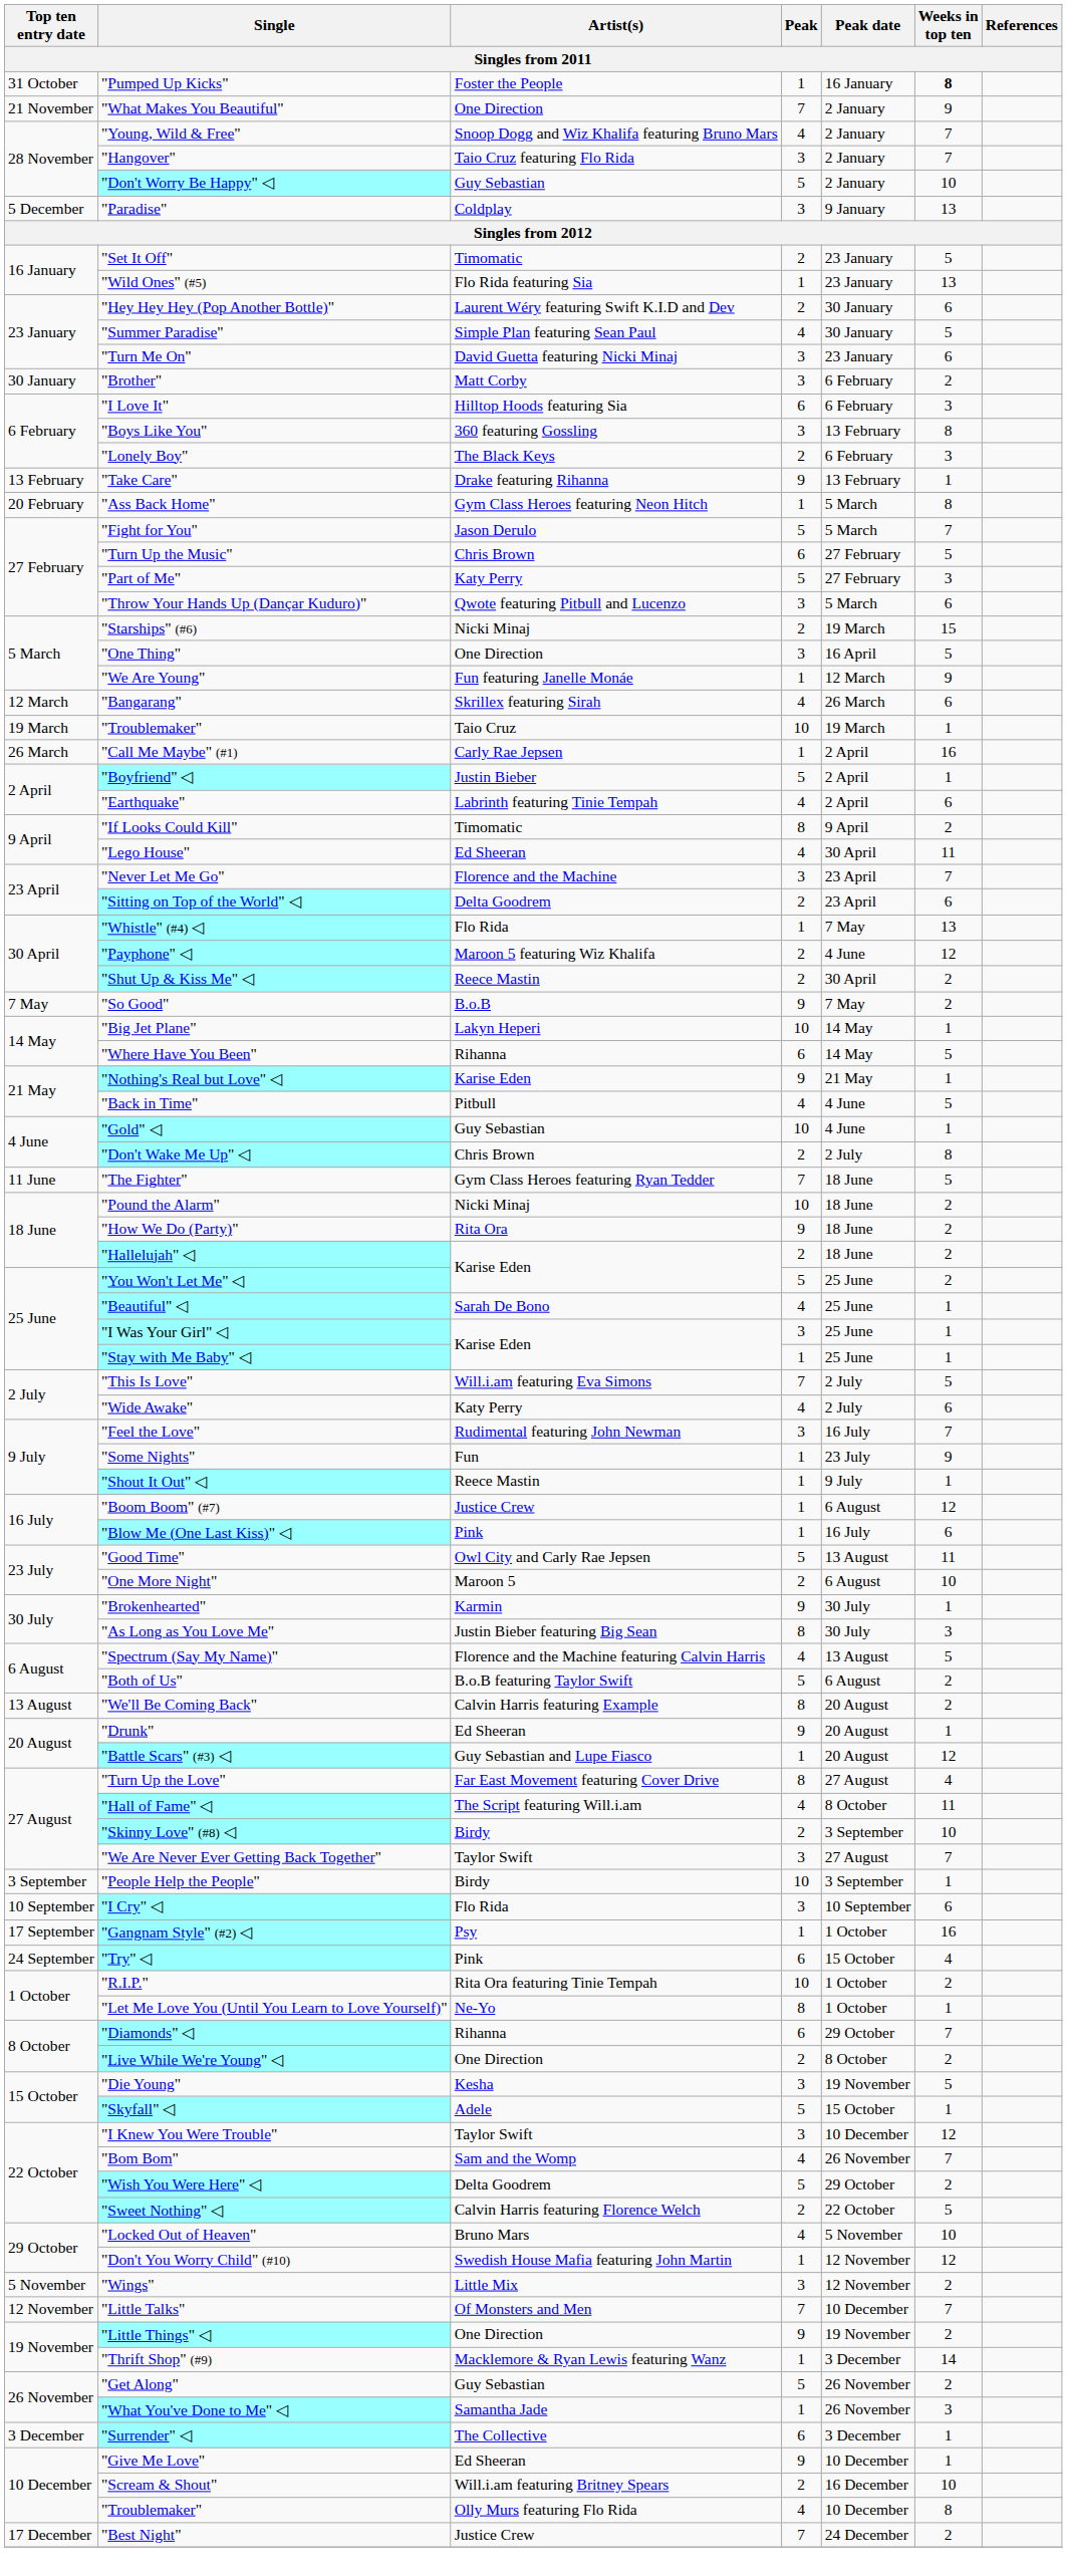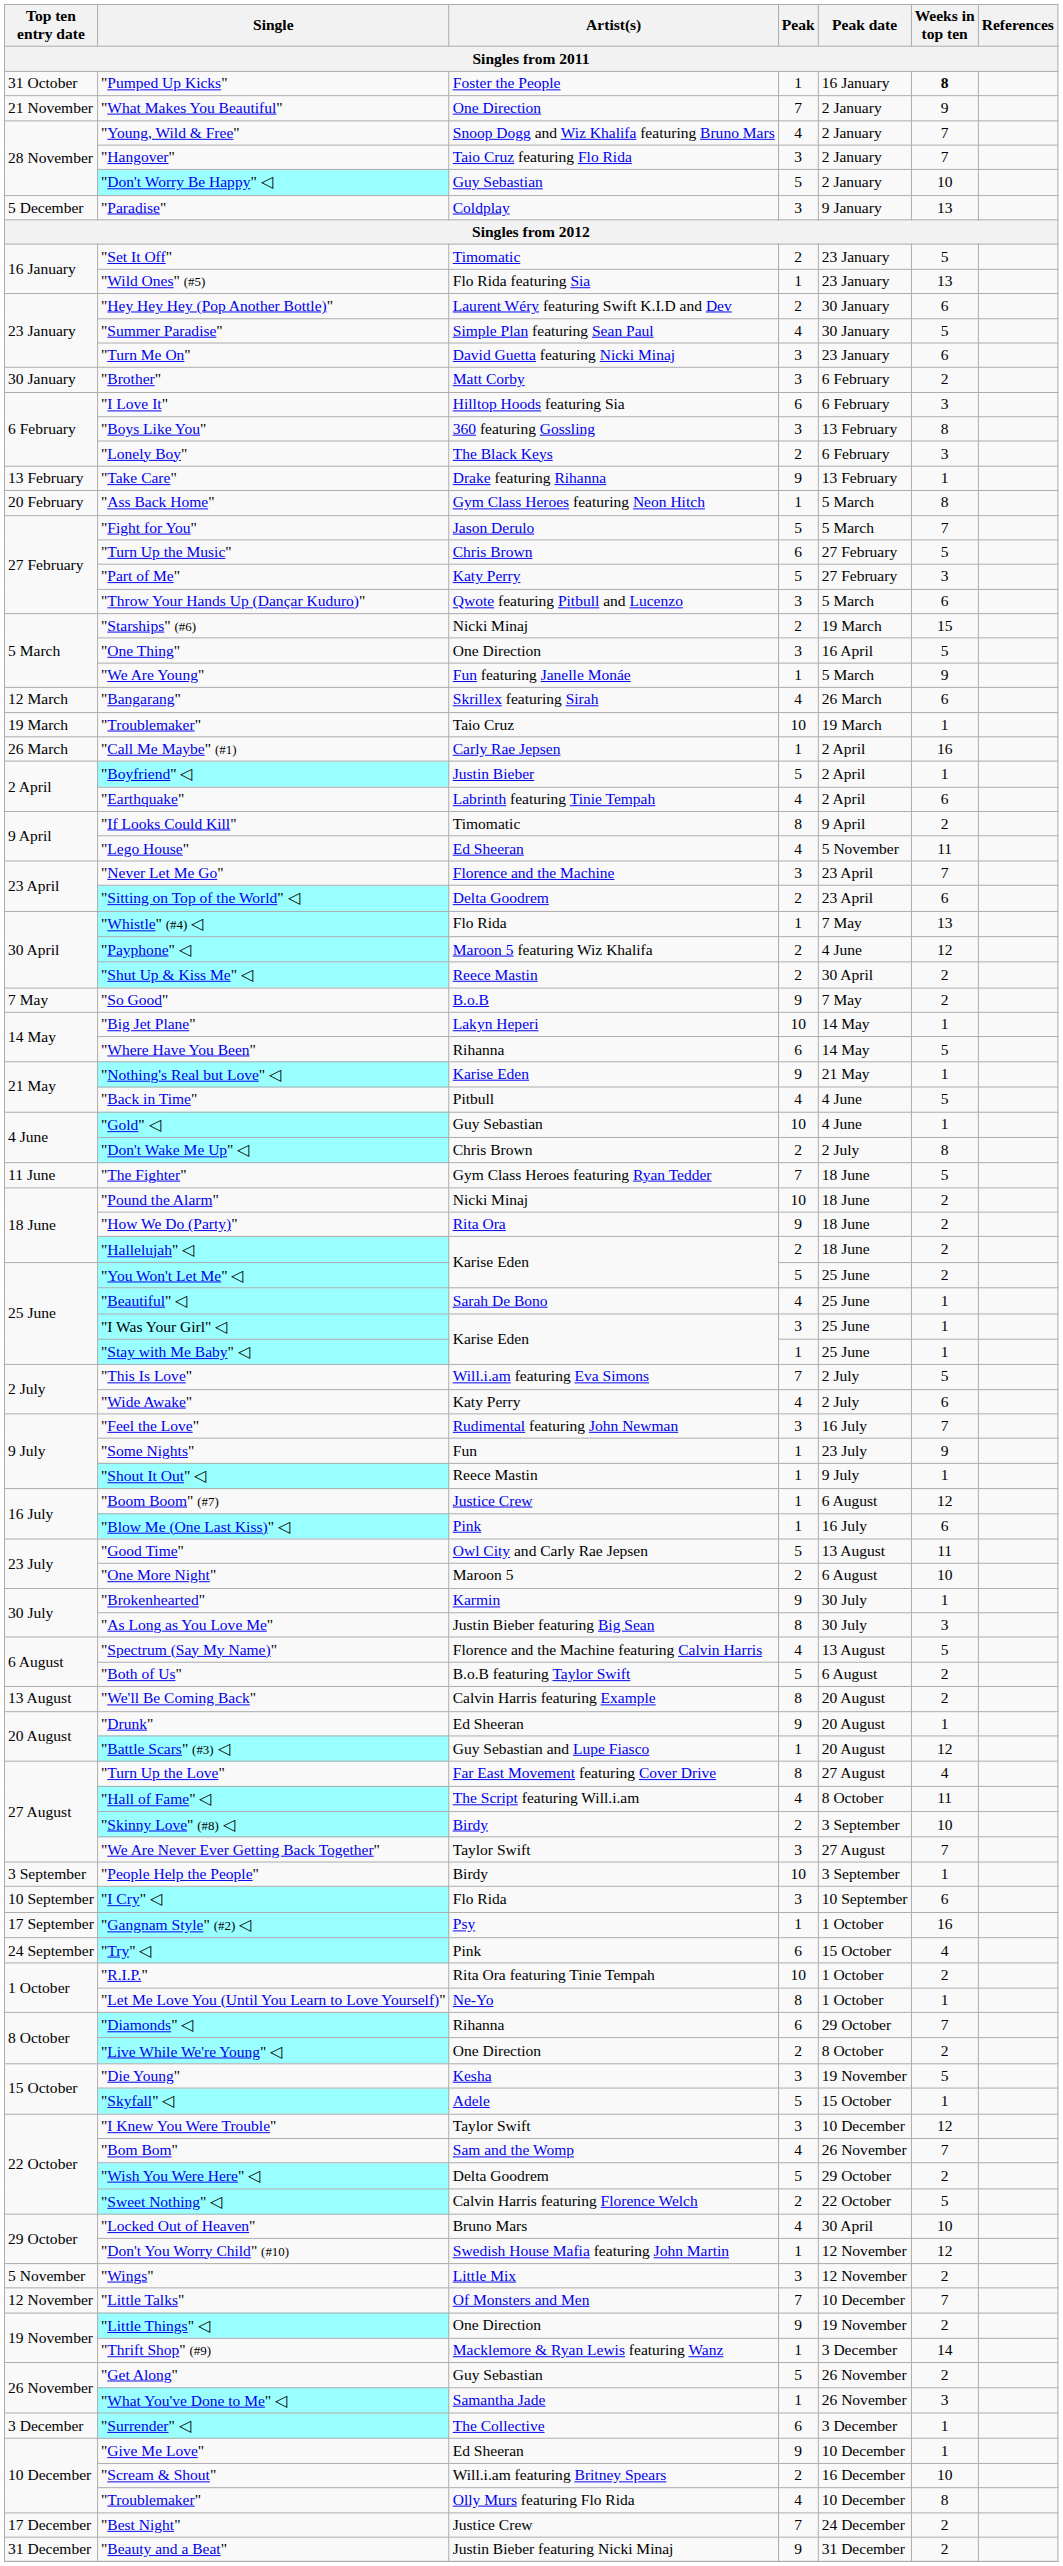"We Are Young" | Peak date: 12 March -> 5 March
"Lego House" | Peak date: 30 April -> 5 November
"Locked Out of Heaven" | Peak date: 5 November -> 30 April
+ row: 31 December | "Beauty and a Beat" | Justin Bieber featuring Nicki Minaj | 9 | 31 December | 2
